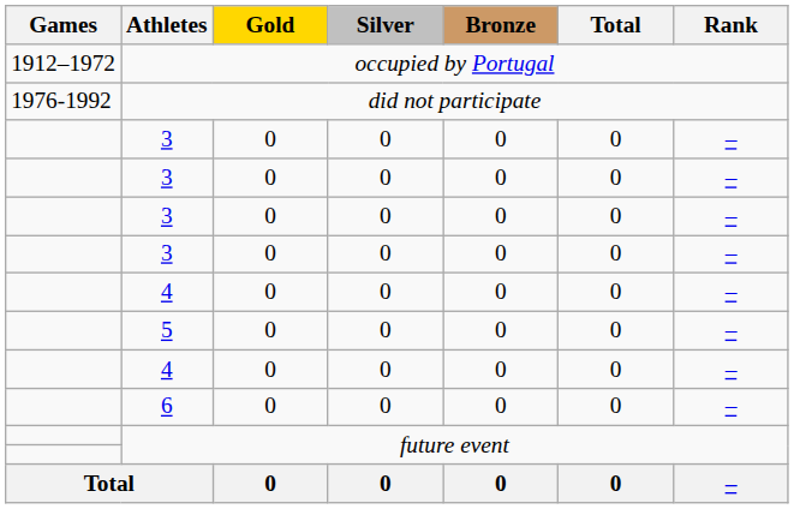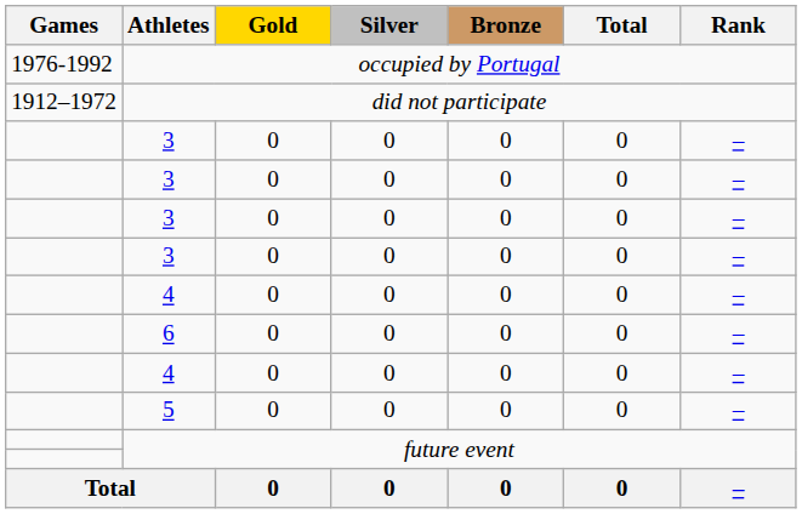occupied by Portugal | Games: 1912–1972 -> 1976-1992
did not participate | Games: 1976-1992 -> 1912–1972
rows swapped: 5 <-> 6
